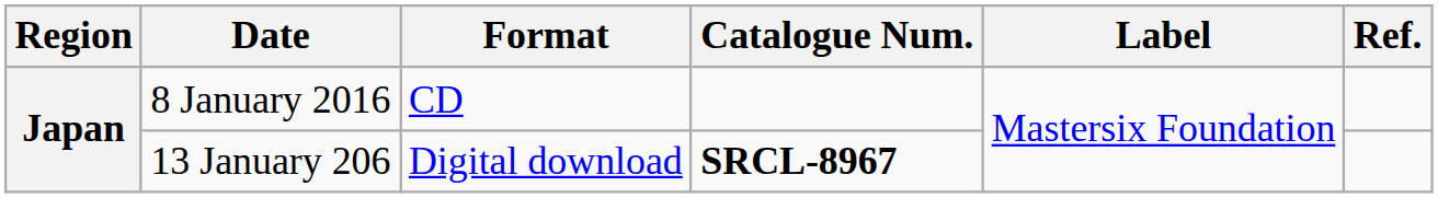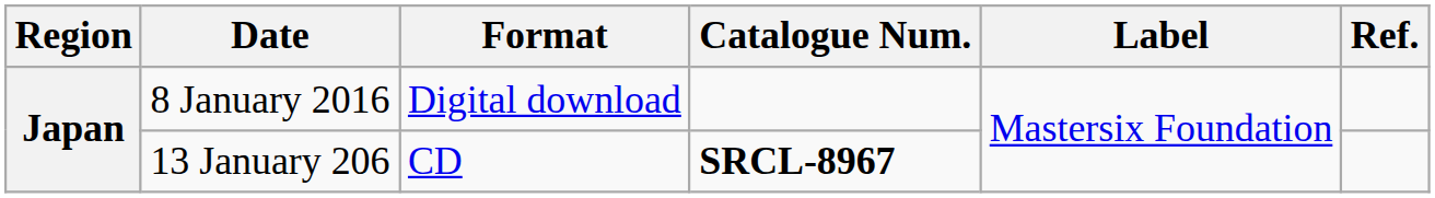8 January 2016 | Format: CD -> Digital download
13 January 206 | Format: Digital download -> CD
